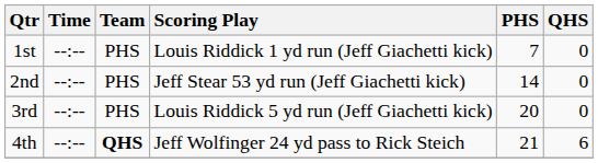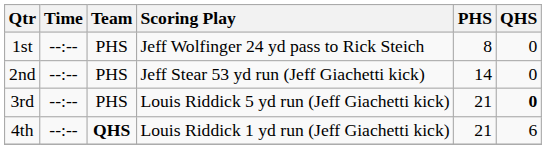1st | Scoring Play: Louis Riddick 1 yd run (Jeff Giachetti kick) -> Jeff Wolfinger 24 yd pass to Rick Steich
1st | PHS: 7 -> 8
3rd | PHS: 20 -> 21
3rd | QHS: normal -> bold
4th | Scoring Play: Jeff Wolfinger 24 yd pass to Rick Steich -> Louis Riddick 1 yd run (Jeff Giachetti kick)
